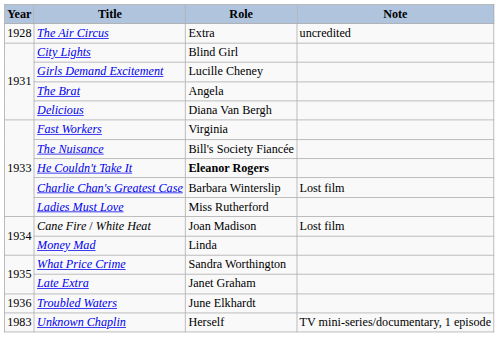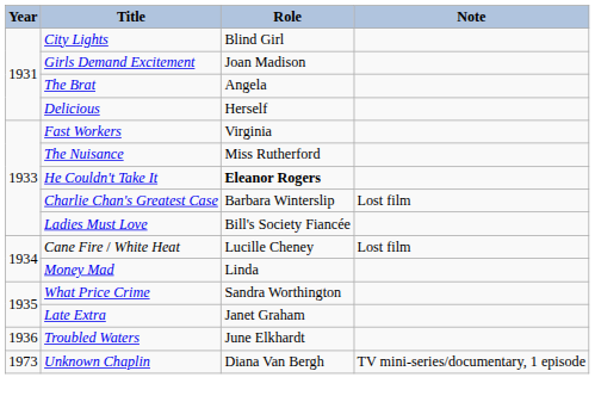- row: 1928 | The Air Circus | Extra | uncredited
Girls Demand Excitement | Role: Lucille Cheney -> Joan Madison
Delicious | Role: Diana Van Bergh -> Herself
The Nuisance | Role: Bill's Society Fiancée -> Miss Rutherford
Ladies Must Love | Role: Miss Rutherford -> Bill's Society Fiancée
Cane Fire / White Heat | Role: Joan Madison -> Lucille Cheney
Unknown Chaplin | Year: 1983 -> 1973
Unknown Chaplin | Role: Herself -> Diana Van Bergh
